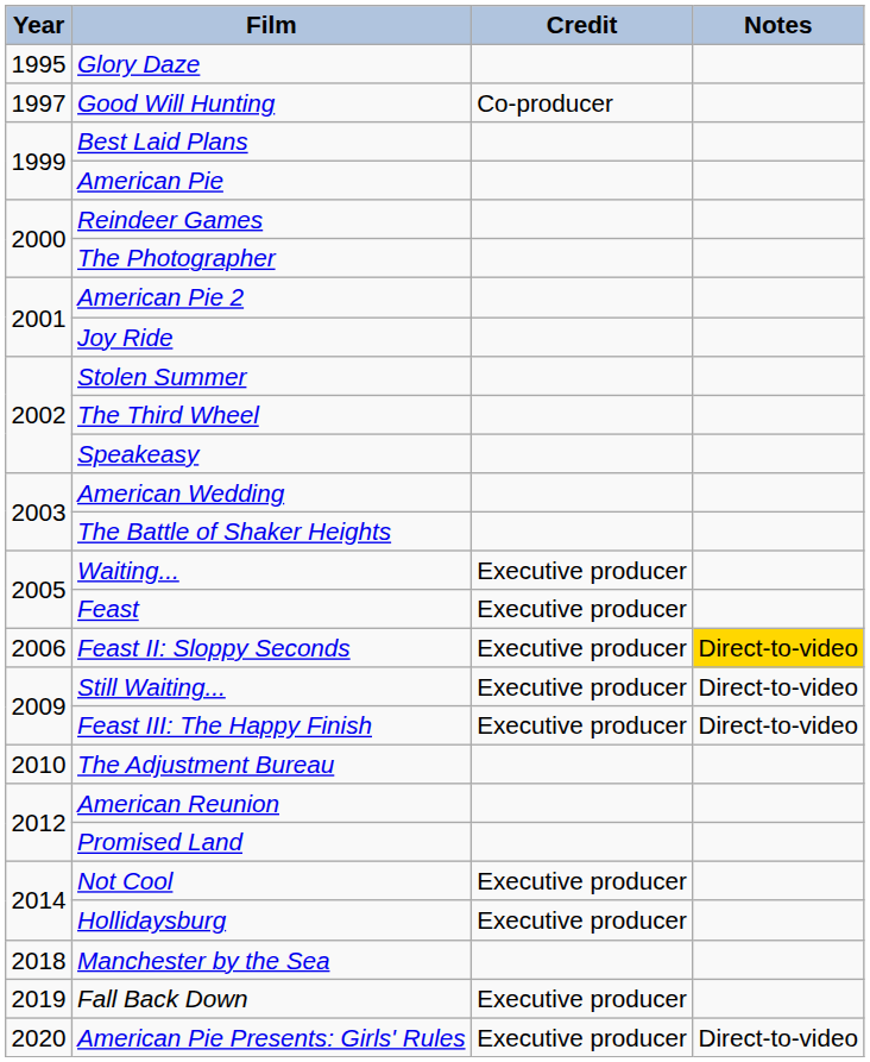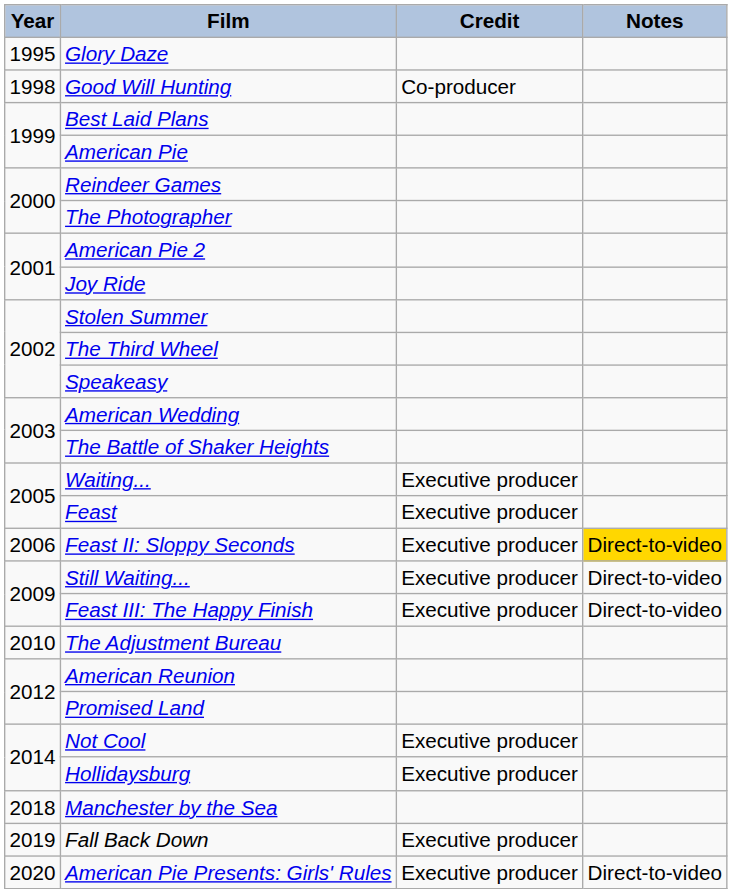Good Will Hunting | Year: 1997 -> 1998
